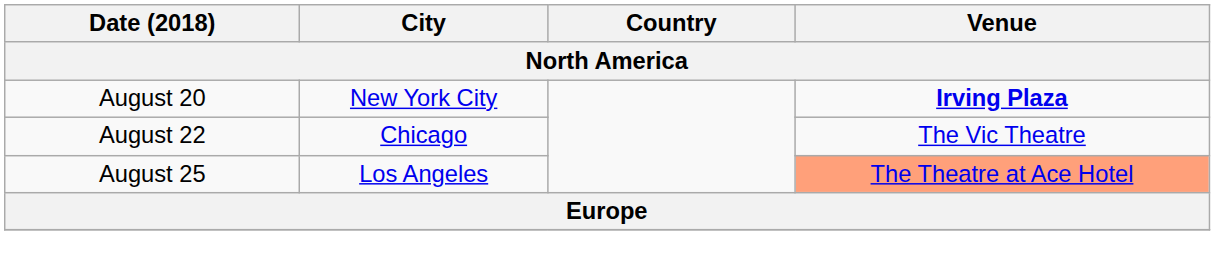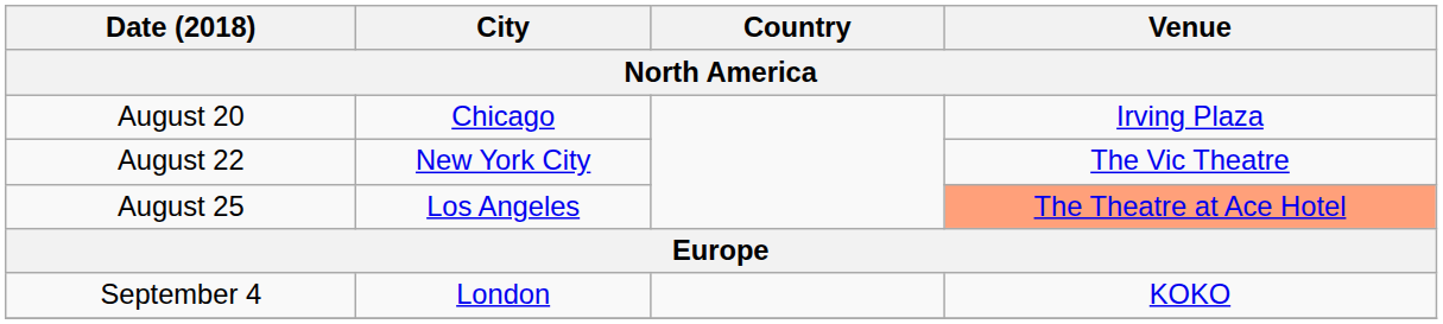August 20 | City: New York City -> Chicago
August 20 | Venue: bold -> normal
August 22 | City: Chicago -> New York City
+ row: September 4 | London | KOKO
